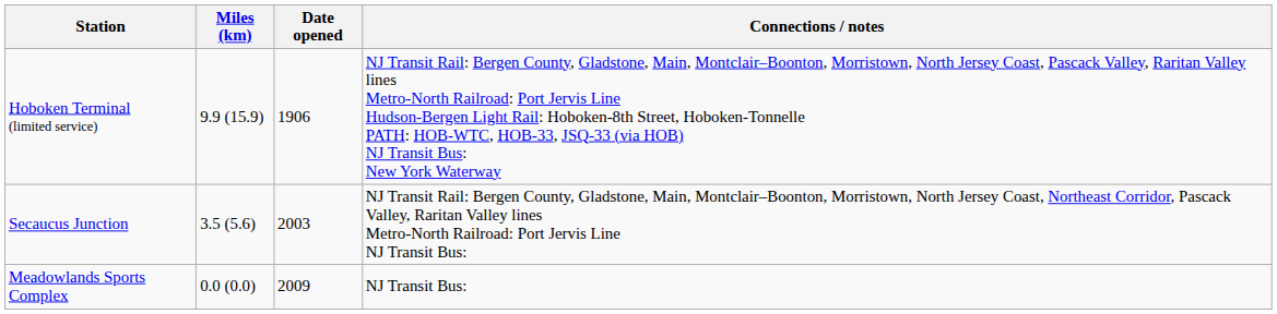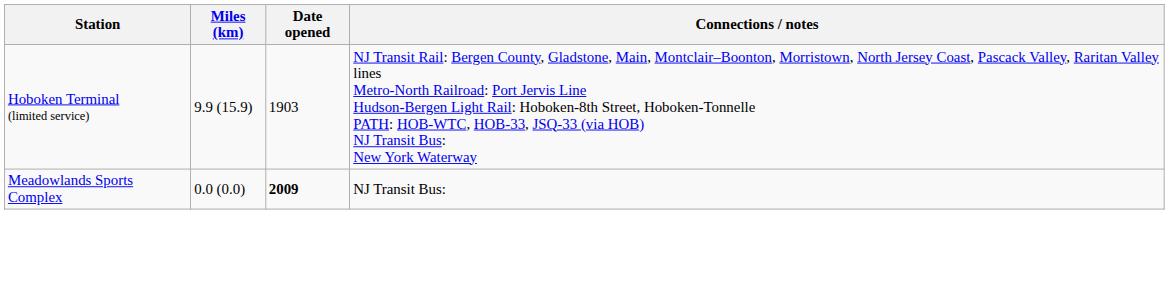Hoboken Terminal (limited service) | Date opened: 1906 -> 1903
- row: Secaucus Junction | 3.5 (5.6) | 2003 | NJ Transit Rail: Bergen County, Gladstone, Main, Montclair–Boonton, Morristown, North Jersey Coast, Northeast Corridor, Pascack Valley, Raritan Valley lines Metro-North Railroad: Port Jervis Line NJ Transit Bus:
Meadowlands Sports Complex | Date opened: normal -> bold
